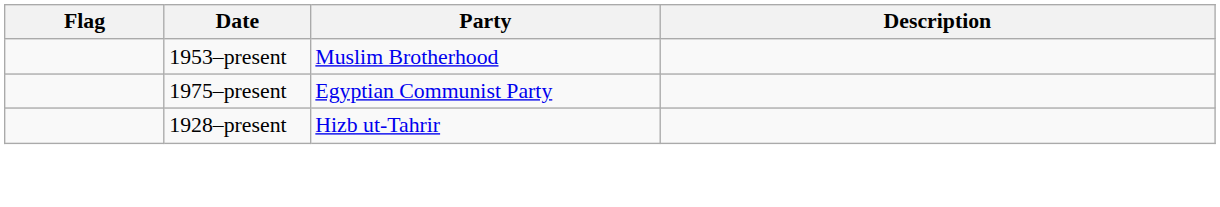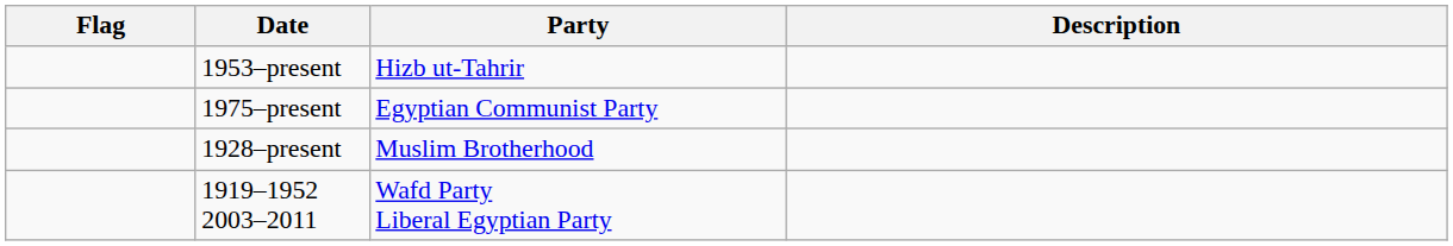1953–present | Party: Muslim Brotherhood -> Hizb ut-Tahrir
1928–present | Party: Hizb ut-Tahrir -> Muslim Brotherhood
+ row: 1919–1952 2003–2011 | Wafd Party Liberal Egyptian Party
